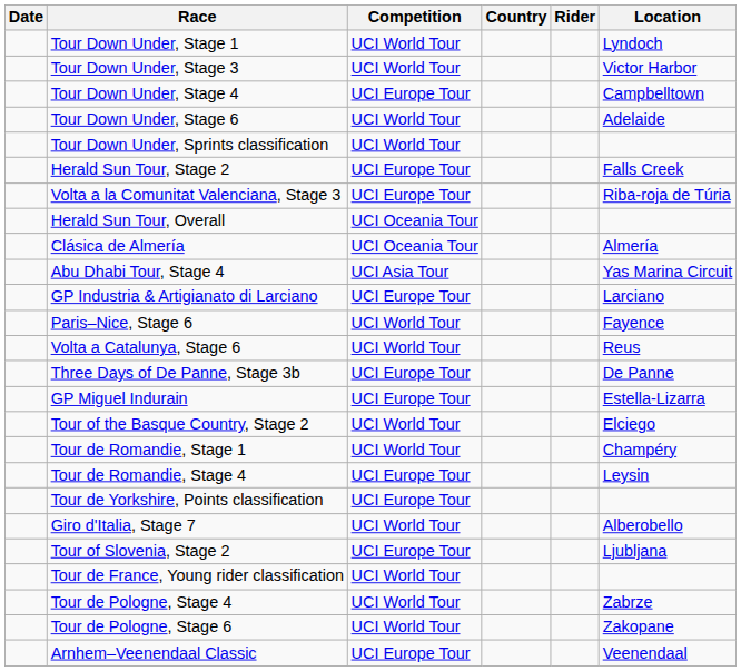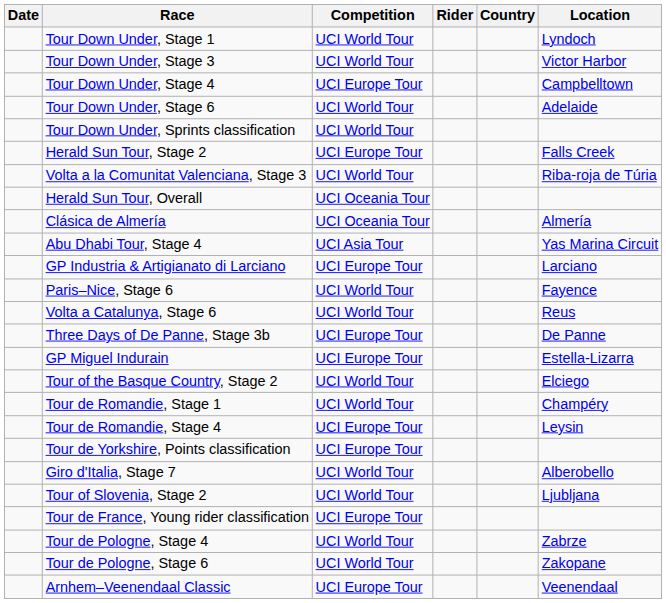columns swapped: Rider <-> Country
Volta a la Comunitat Valenciana, Stage 3 | Competition: UCI Europe Tour -> UCI World Tour
Tour of Slovenia, Stage 2 | Competition: UCI Europe Tour -> UCI World Tour
Tour de France, Young rider classification | Competition: UCI World Tour -> UCI Europe Tour
